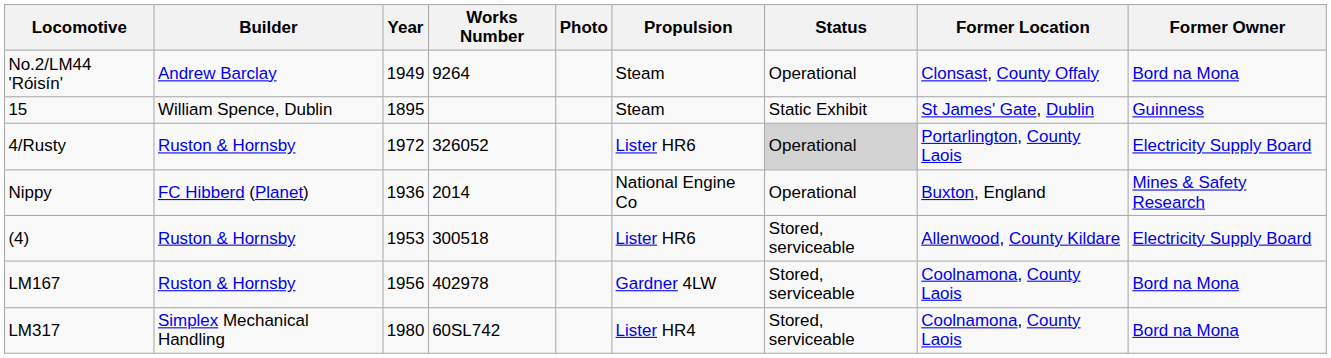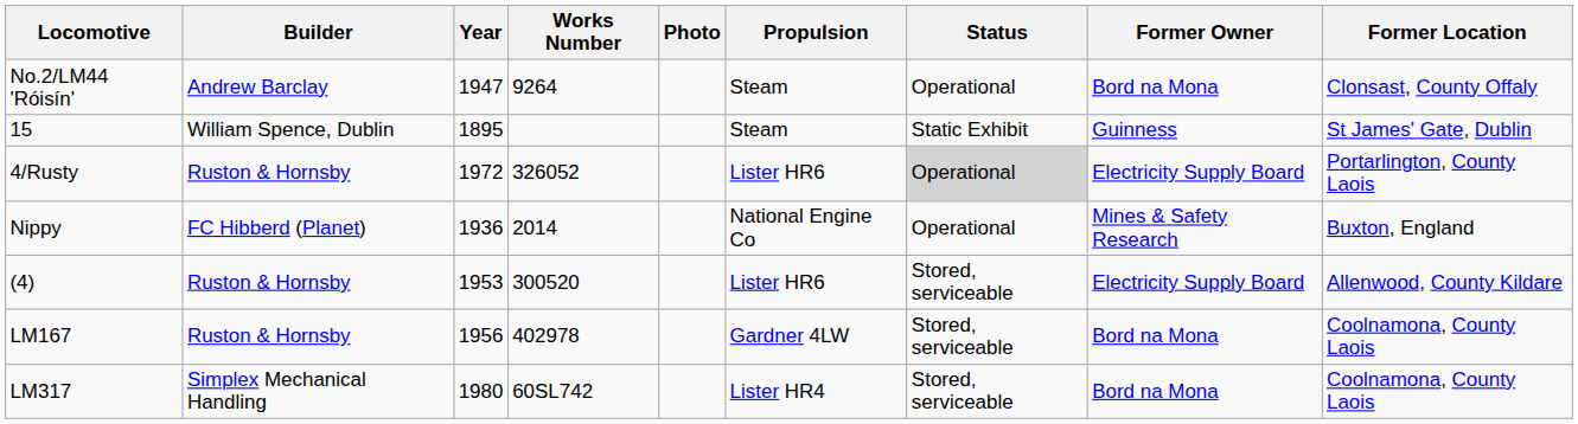columns swapped: Former Owner <-> Former Location
No.2/LM44 'Róisín' | Year: 1949 -> 1947
(4) | Works Number: 300518 -> 300520
